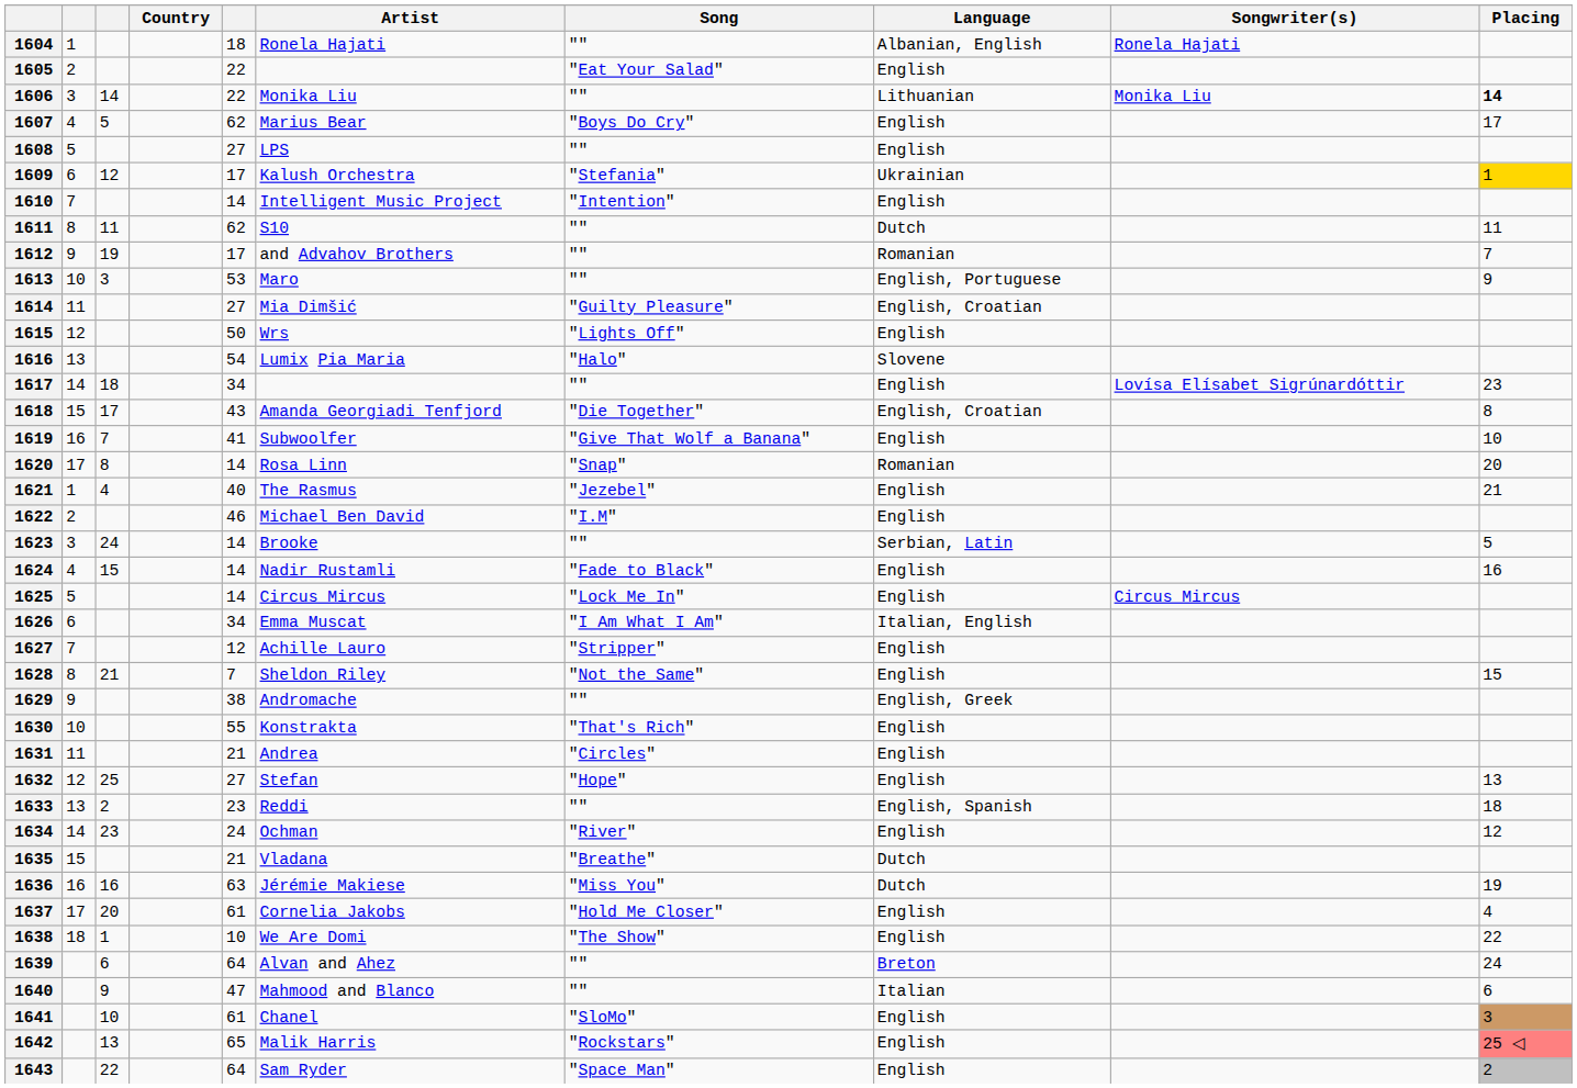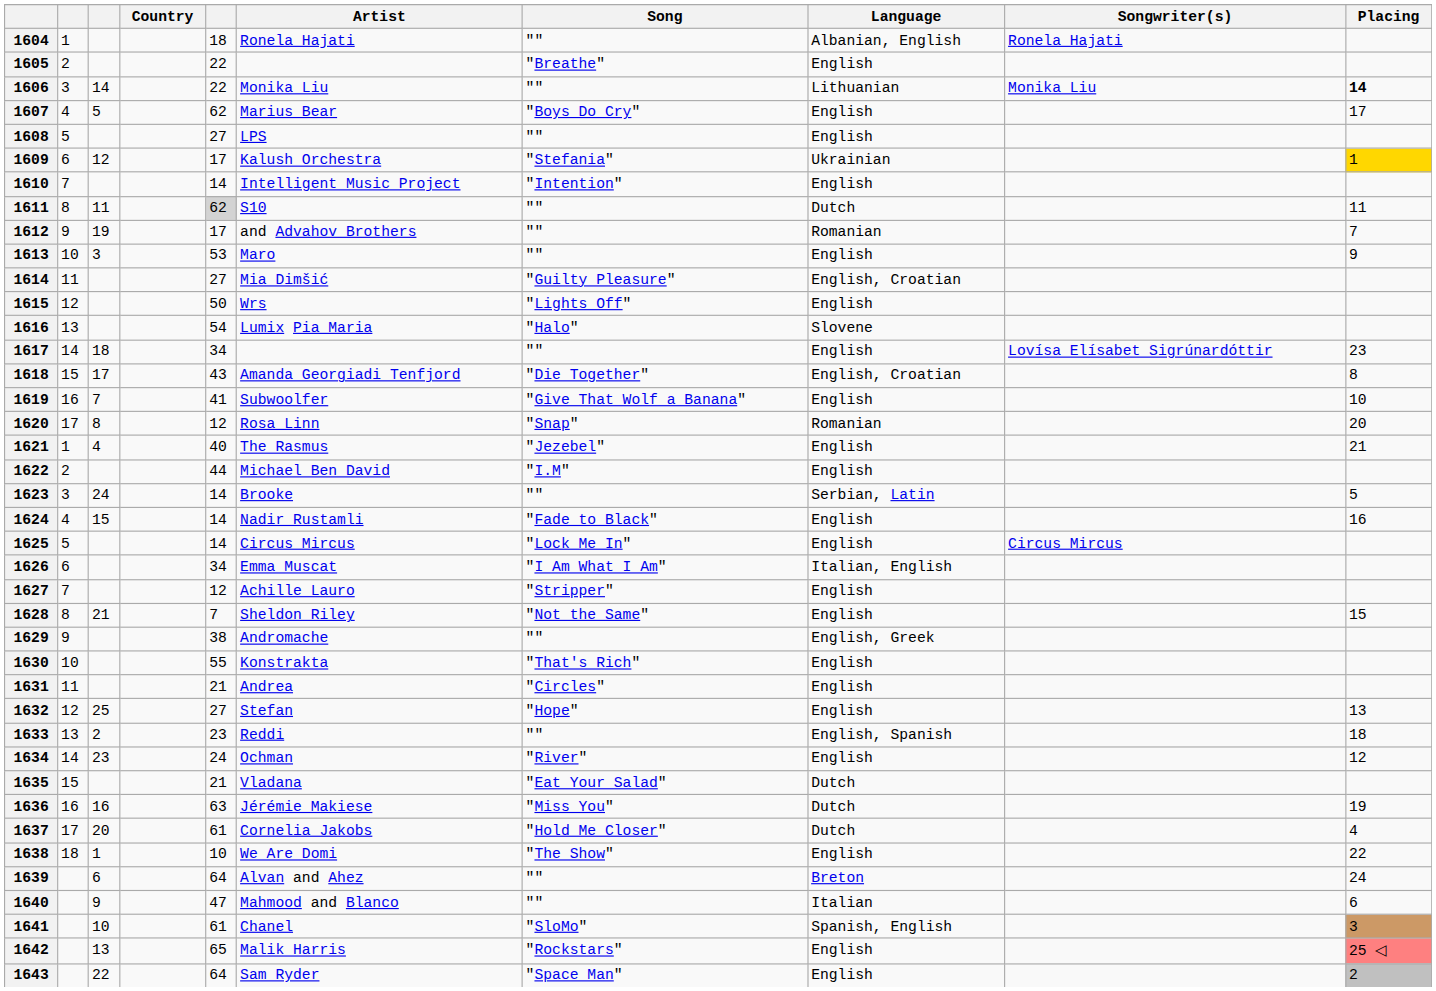1605 | Song: "Eat Your Salad" -> "Breathe"
1611 | column 5: no background -> lightgrey background
1613 | Language: English, Portuguese -> English
1620 | column 5: 14 -> 12
1622 | column 5: 46 -> 44
1635 | Song: "Breathe" -> "Eat Your Salad"
1637 | Language: English -> Dutch
1641 | Language: English -> Spanish, English
